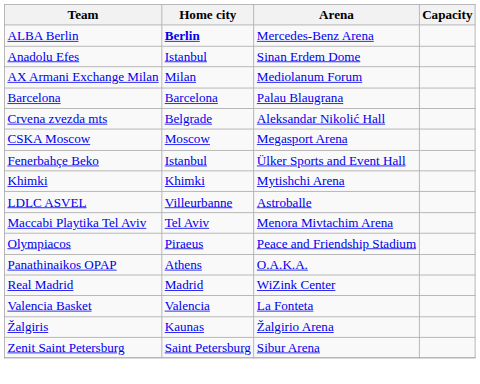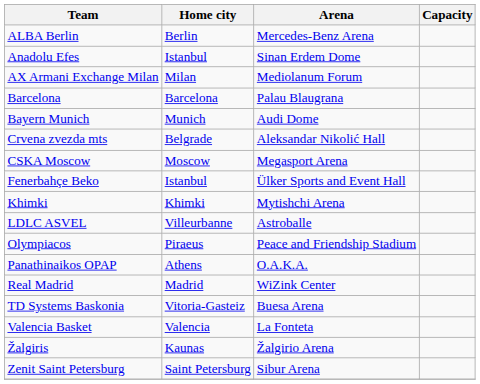ALBA Berlin | Home city: bold -> normal
+ row: Bayern Munich | Munich | Audi Dome
- row: Maccabi Playtika Tel Aviv | Tel Aviv | Menora Mivtachim Arena
+ row: TD Systems Baskonia | Vitoria-Gasteiz | Buesa Arena
